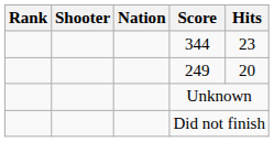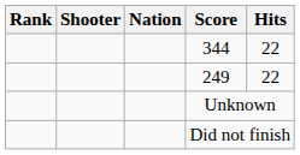344 | Hits: 23 -> 22
249 | Hits: 20 -> 22
